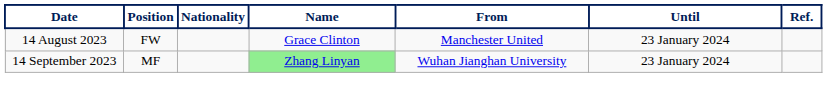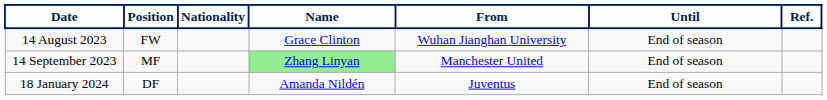14 August 2023 | From: Manchester United -> Wuhan Jianghan University
14 August 2023 | Until: 23 January 2024 -> End of season
14 September 2023 | From: Wuhan Jianghan University -> Manchester United
14 September 2023 | Until: 23 January 2024 -> End of season
+ row: 18 January 2024 | DF | Amanda Nildén | Juventus | End of season
